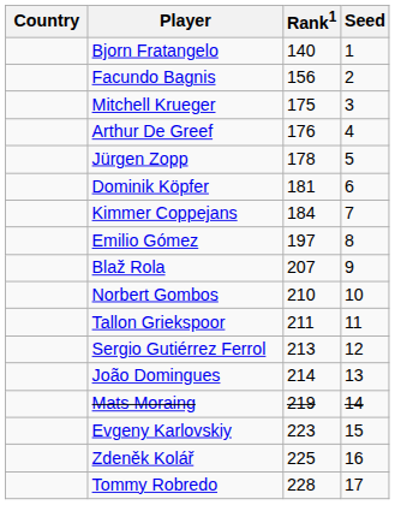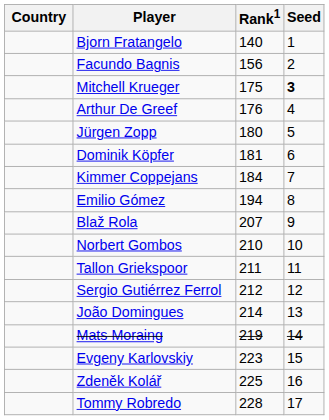Mitchell Krueger | Seed: normal -> bold
Jürgen Zopp | Rank1: 178 -> 180
Emilio Gómez | Rank1: 197 -> 194
Sergio Gutiérrez Ferrol | Rank1: 213 -> 212
